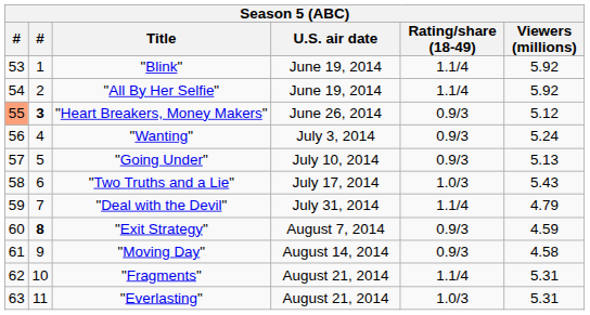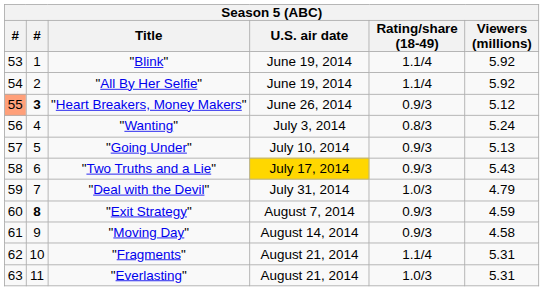"Wanting" | Rating/share (18-49): 0.9/3 -> 0.8/3
"Two Truths and a Lie" | U.S. air date: no background -> gold background
"Two Truths and a Lie" | Rating/share (18-49): 1.0/3 -> 0.9/3
"Deal with the Devil" | Rating/share (18-49): 1.1/4 -> 1.0/3
